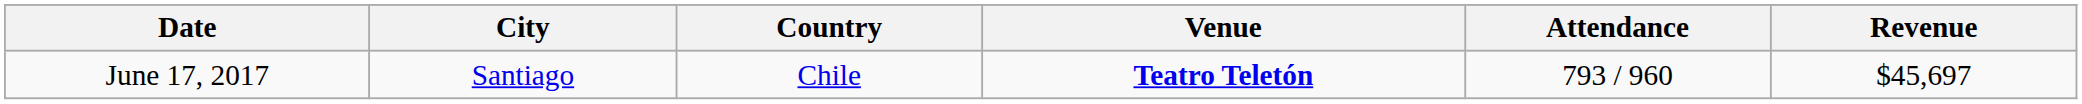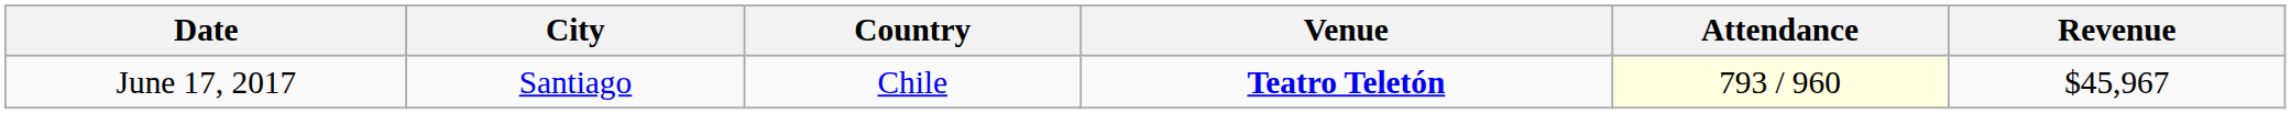June 17, 2017 | Attendance: no background -> lightyellow background
June 17, 2017 | Revenue: $45,697 -> $45,967
